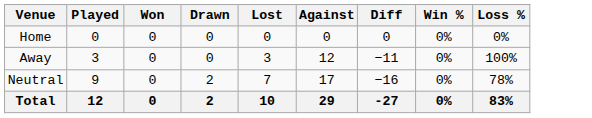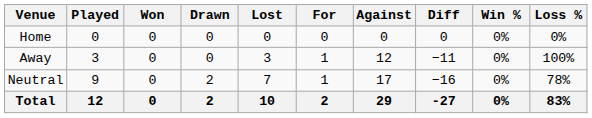+ column: For | 0 | 1 | 1 | 2
